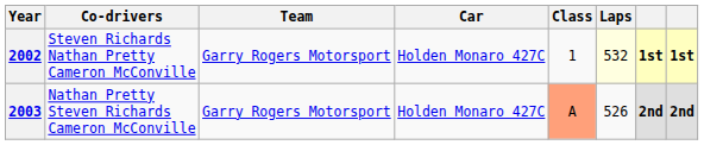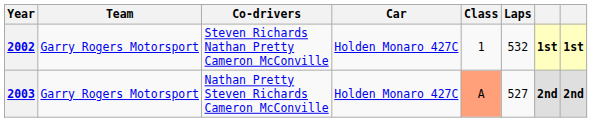columns swapped: Team <-> Co-drivers
2002 | Laps: lightyellow background -> no background
2003 | Laps: 526 -> 527
